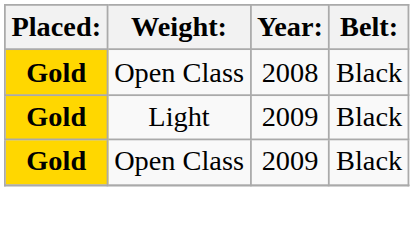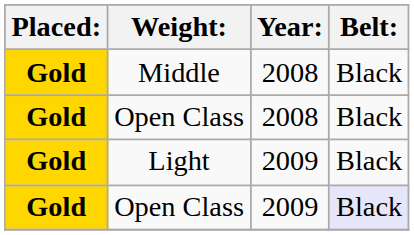+ row: Gold | Middle | 2008 | Black
Open Class / 2009 | Belt:: no background -> lavender background
